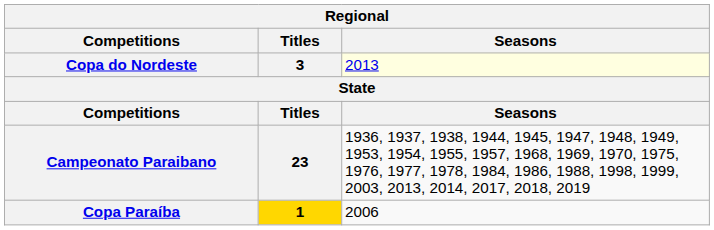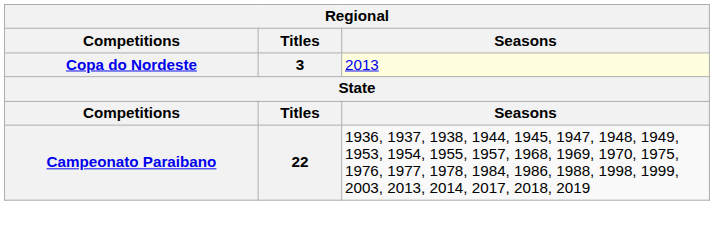Campeonato Paraibano | Titles: 23 -> 22
- row: Copa Paraíba | 1 | 2006
